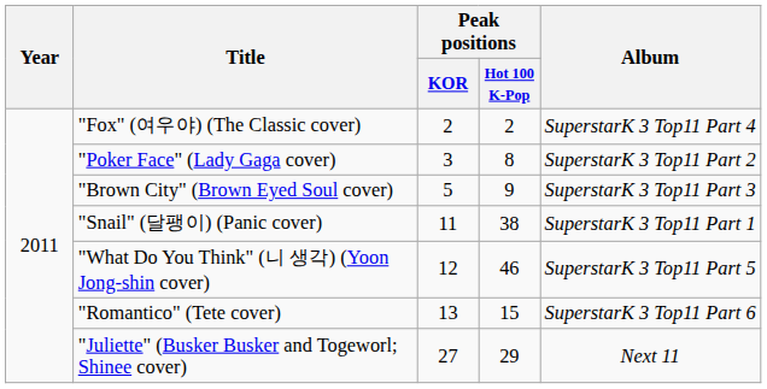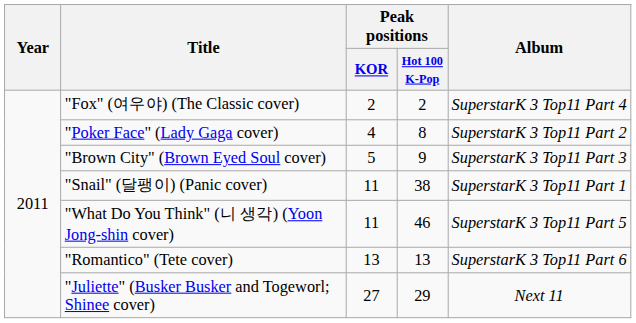"Poker Face" (Lady Gaga cover) | Peak positions / KOR: 3 -> 4
"What Do You Think" (니 생각) (Yoon Jong-shin cover) | Peak positions / KOR: 12 -> 11
"Romantico" (Tete cover) | Peak positions / Hot 100 K-Pop: 15 -> 13
